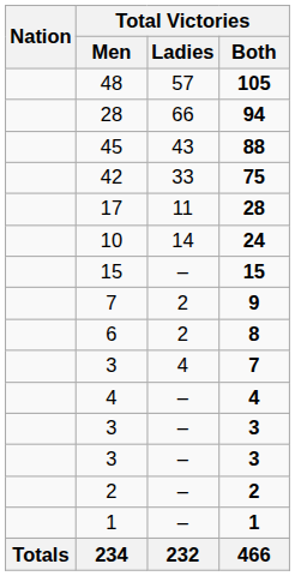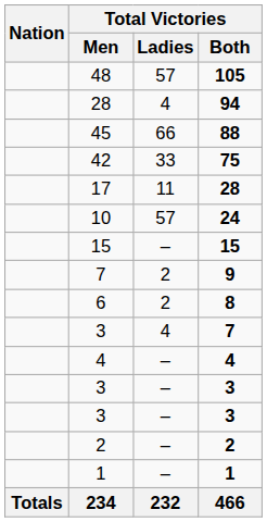94 | Total Victories / Ladies: 66 -> 4
88 | Total Victories / Ladies: 43 -> 66
24 | Total Victories / Ladies: 14 -> 57
